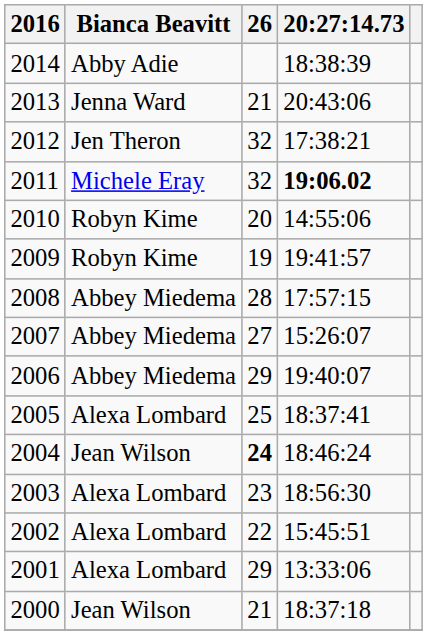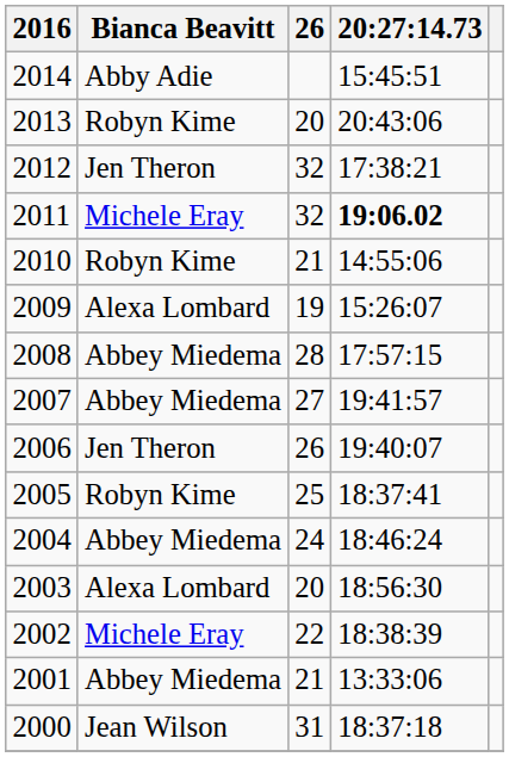2014 | 20:27:14.73: 18:38:39 -> 15:45:51
2013 | Bianca Beavitt: Jenna Ward -> Robyn Kime
2013 | 26: 21 -> 20
2010 | 26: 20 -> 21
2009 | Bianca Beavitt: Robyn Kime -> Alexa Lombard
2009 | 20:27:14.73: 19:41:57 -> 15:26:07
2007 | 20:27:14.73: 15:26:07 -> 19:41:57
2006 | Bianca Beavitt: Abbey Miedema -> Jen Theron
2006 | 26: 29 -> 26
2005 | Bianca Beavitt: Alexa Lombard -> Robyn Kime
2004 | Bianca Beavitt: Jean Wilson -> Abbey Miedema
2004 | 26: bold -> normal
2003 | 26: 23 -> 20
2002 | Bianca Beavitt: Alexa Lombard -> Michele Eray
2002 | 20:27:14.73: 15:45:51 -> 18:38:39
2001 | Bianca Beavitt: Alexa Lombard -> Abbey Miedema
2001 | 26: 29 -> 21
2000 | 26: 21 -> 31
